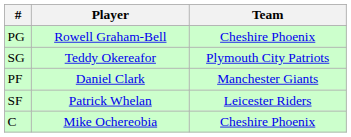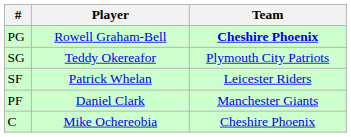PG | Team: normal -> bold
rows swapped: SF <-> PF
